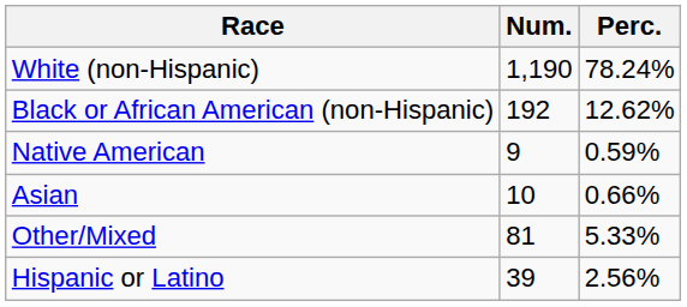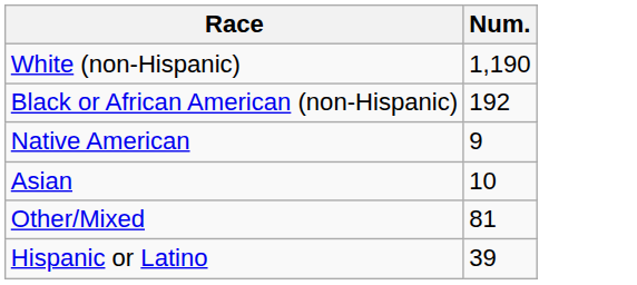- column: Perc. | 78.24% | 12.62% | 0.59% | 0.66% | 5.33% | 2.56%
